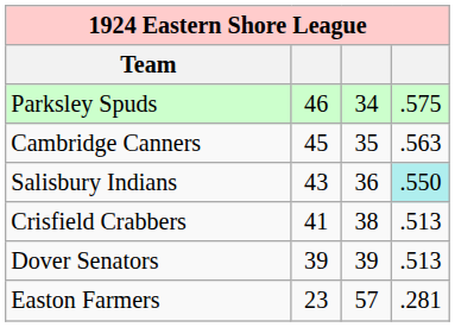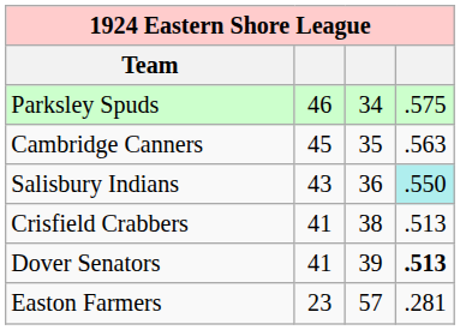Dover Senators | column 2: 39 -> 41
Dover Senators | column 4: normal -> bold
